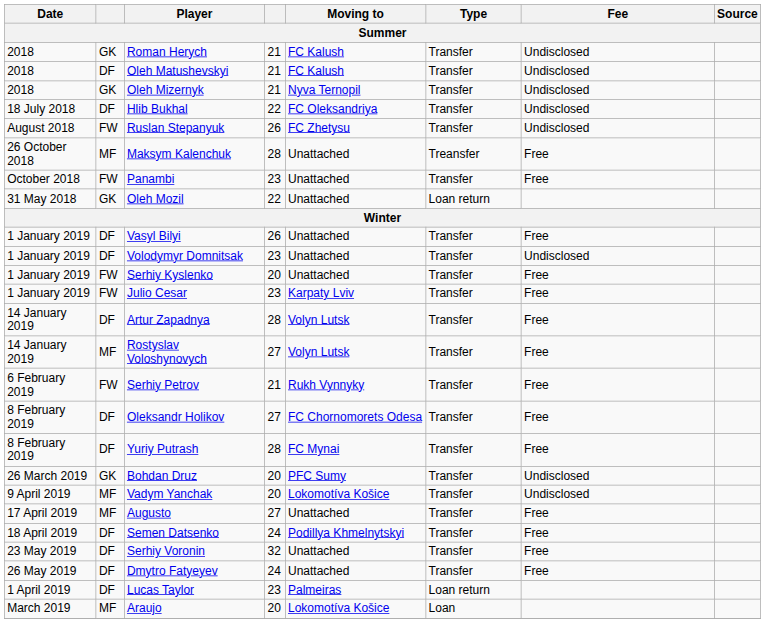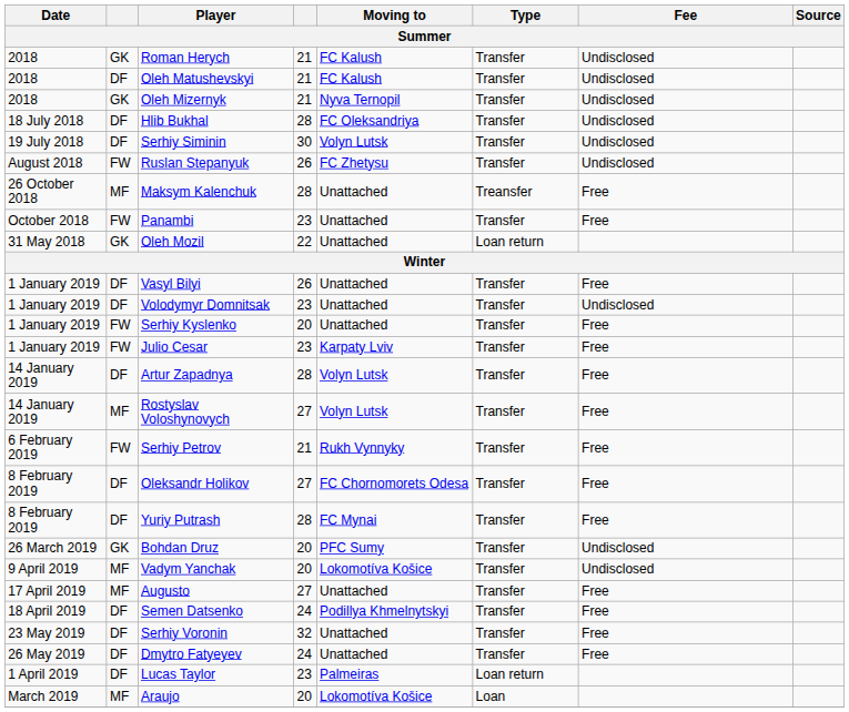Hlib Bukhal | column 4: 22 -> 28
+ row: 19 July 2018 | DF | Serhiy Siminin | 30 | Volyn Lutsk | Transfer | Undisclosed
